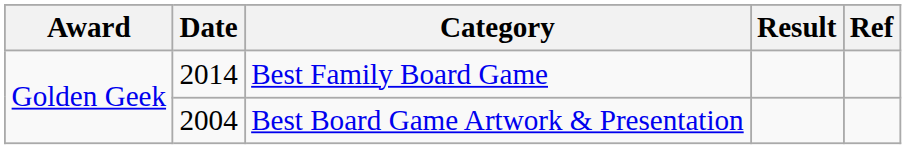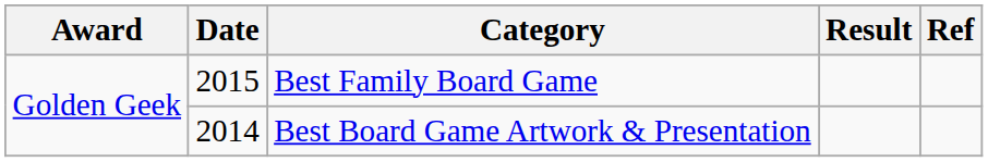Best Family Board Game | Date: 2014 -> 2015
Best Board Game Artwork & Presentation | Date: 2004 -> 2014
